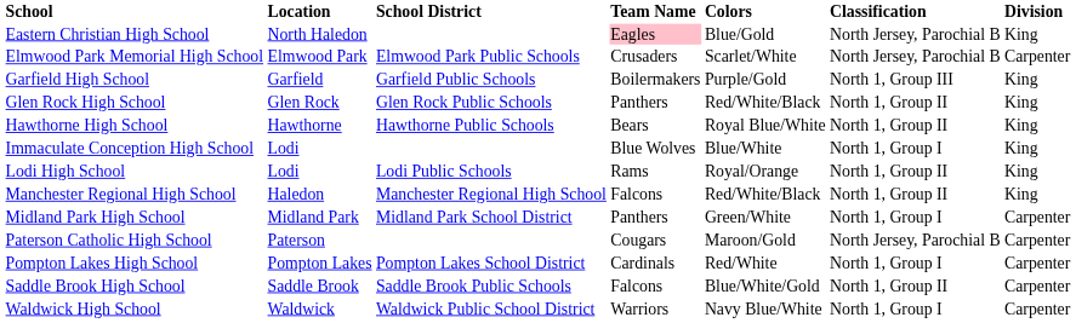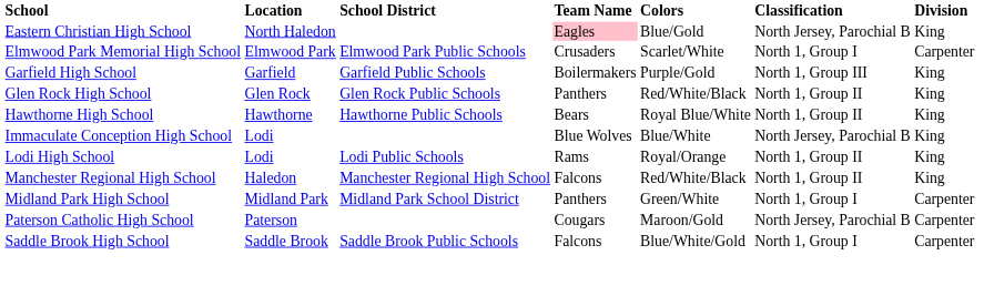Elmwood Park Memorial High School | Classification: North Jersey, Parochial B -> North 1, Group I
Immaculate Conception High School | Classification: North 1, Group I -> North Jersey, Parochial B
- row: Pompton Lakes High School | Pompton Lakes | Pompton Lakes School District | Cardinals | Red/White | North 1, Group I | Carpenter
Saddle Brook High School | Classification: North 1, Group II -> North 1, Group I
- row: Waldwick High School | Waldwick | Waldwick Public School District | Warriors | Navy Blue/White | North 1, Group I | Carpenter
